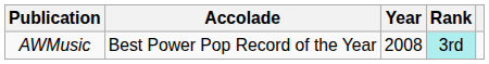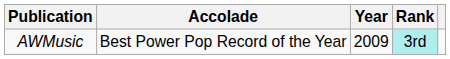AWMusic | Year: 2008 -> 2009
